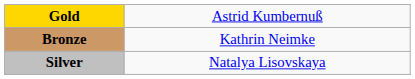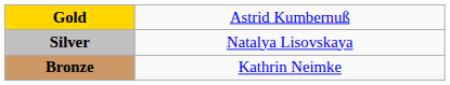rows swapped: Silver <-> Bronze
